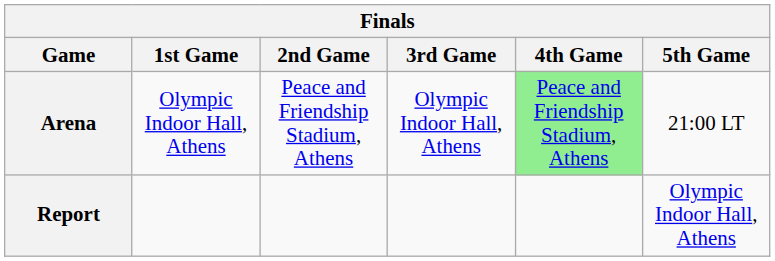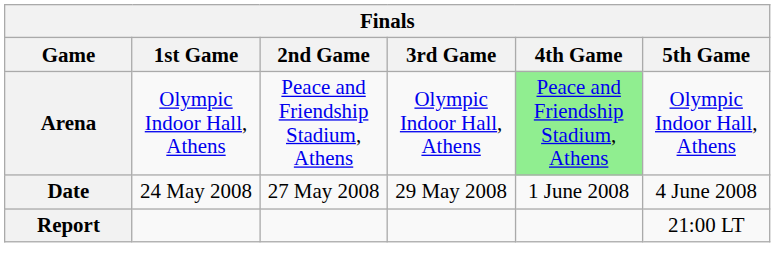Arena | 5th Game: 21:00 LT -> Olympic Indoor Hall, Athens
+ row: Date | 24 May 2008 | 27 May 2008 | 29 May 2008 | 1 June 2008 | 4 June 2008
Report | 5th Game: Olympic Indoor Hall, Athens -> 21:00 LT
